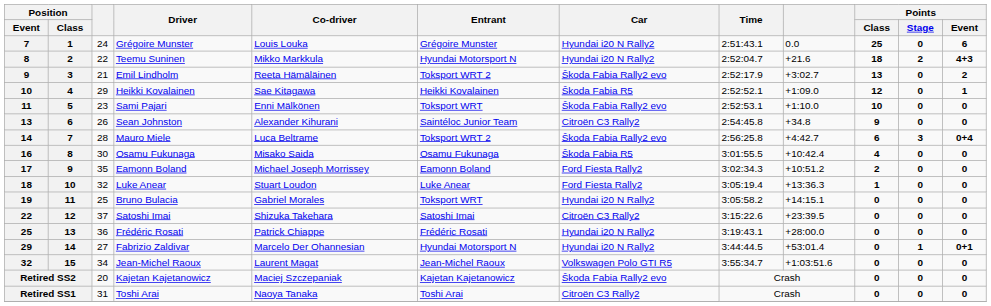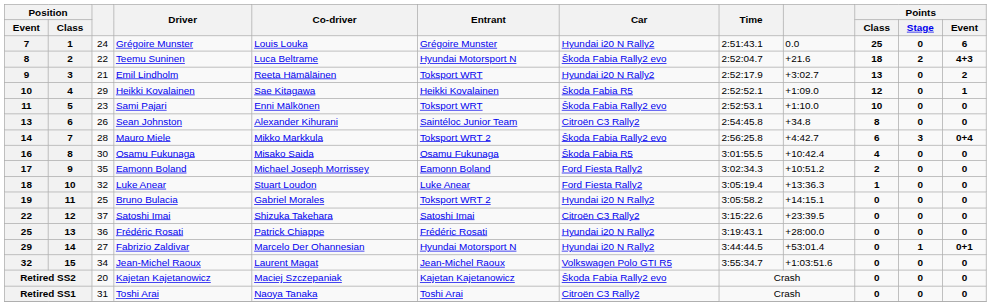Teemu Suninen | Co-driver: Mikko Markkula -> Luca Beltrame
Teemu Suninen | Car: Hyundai i20 N Rally2 -> Škoda Fabia Rally2 evo
Emil Lindholm | Entrant: Toksport WRT 2 -> Toksport WRT
Emil Lindholm | Car: Škoda Fabia Rally2 evo -> Hyundai i20 N Rally2
Sean Johnston | Points / Class: 9 -> 8
Mauro Miele | Co-driver: Luca Beltrame -> Mikko Markkula
Bruno Bulacia | Entrant: Toksport WRT -> Toksport WRT 2
